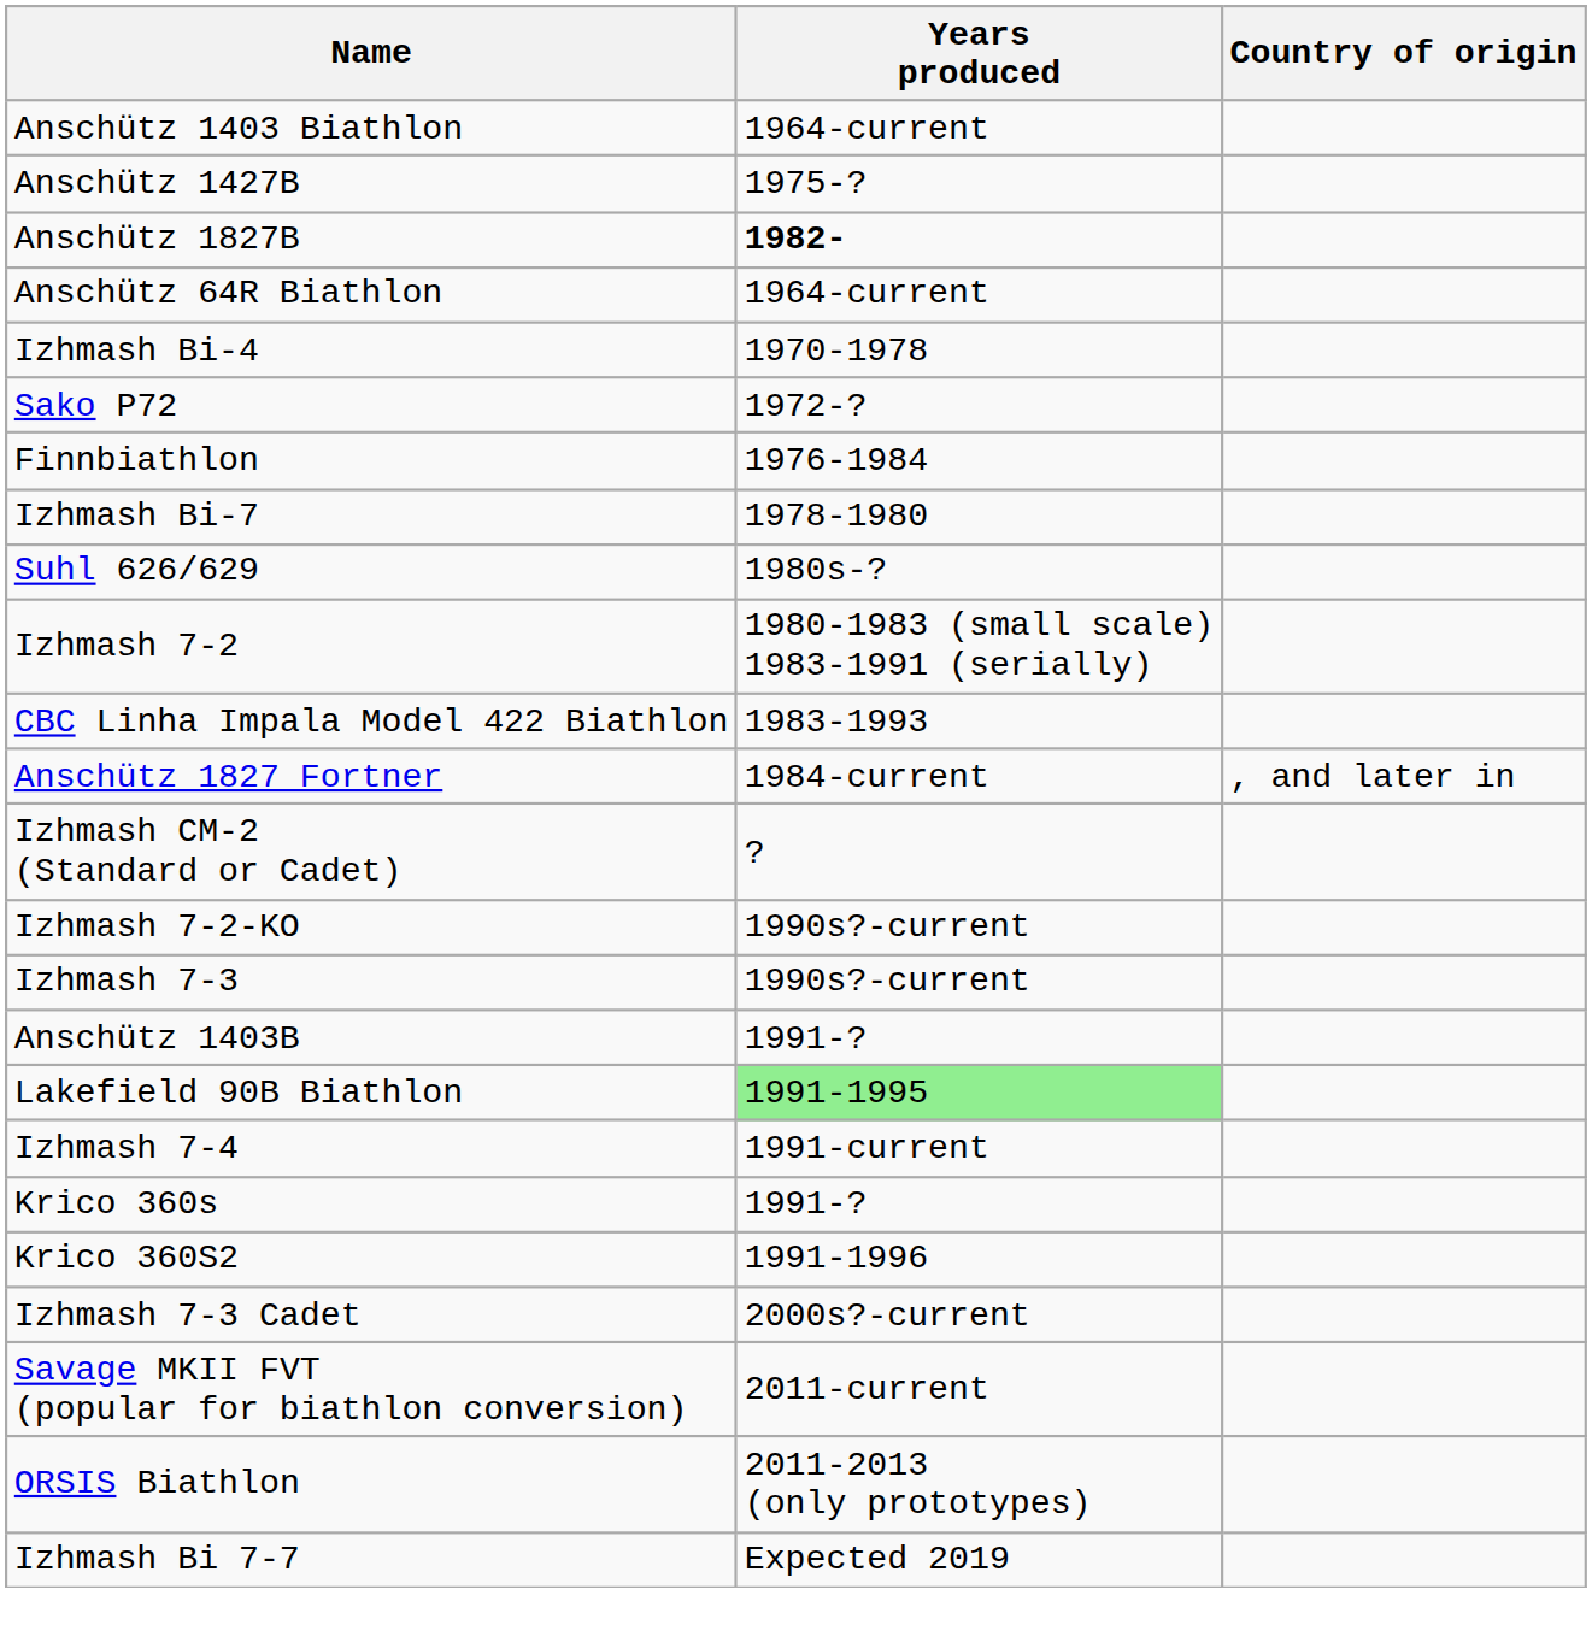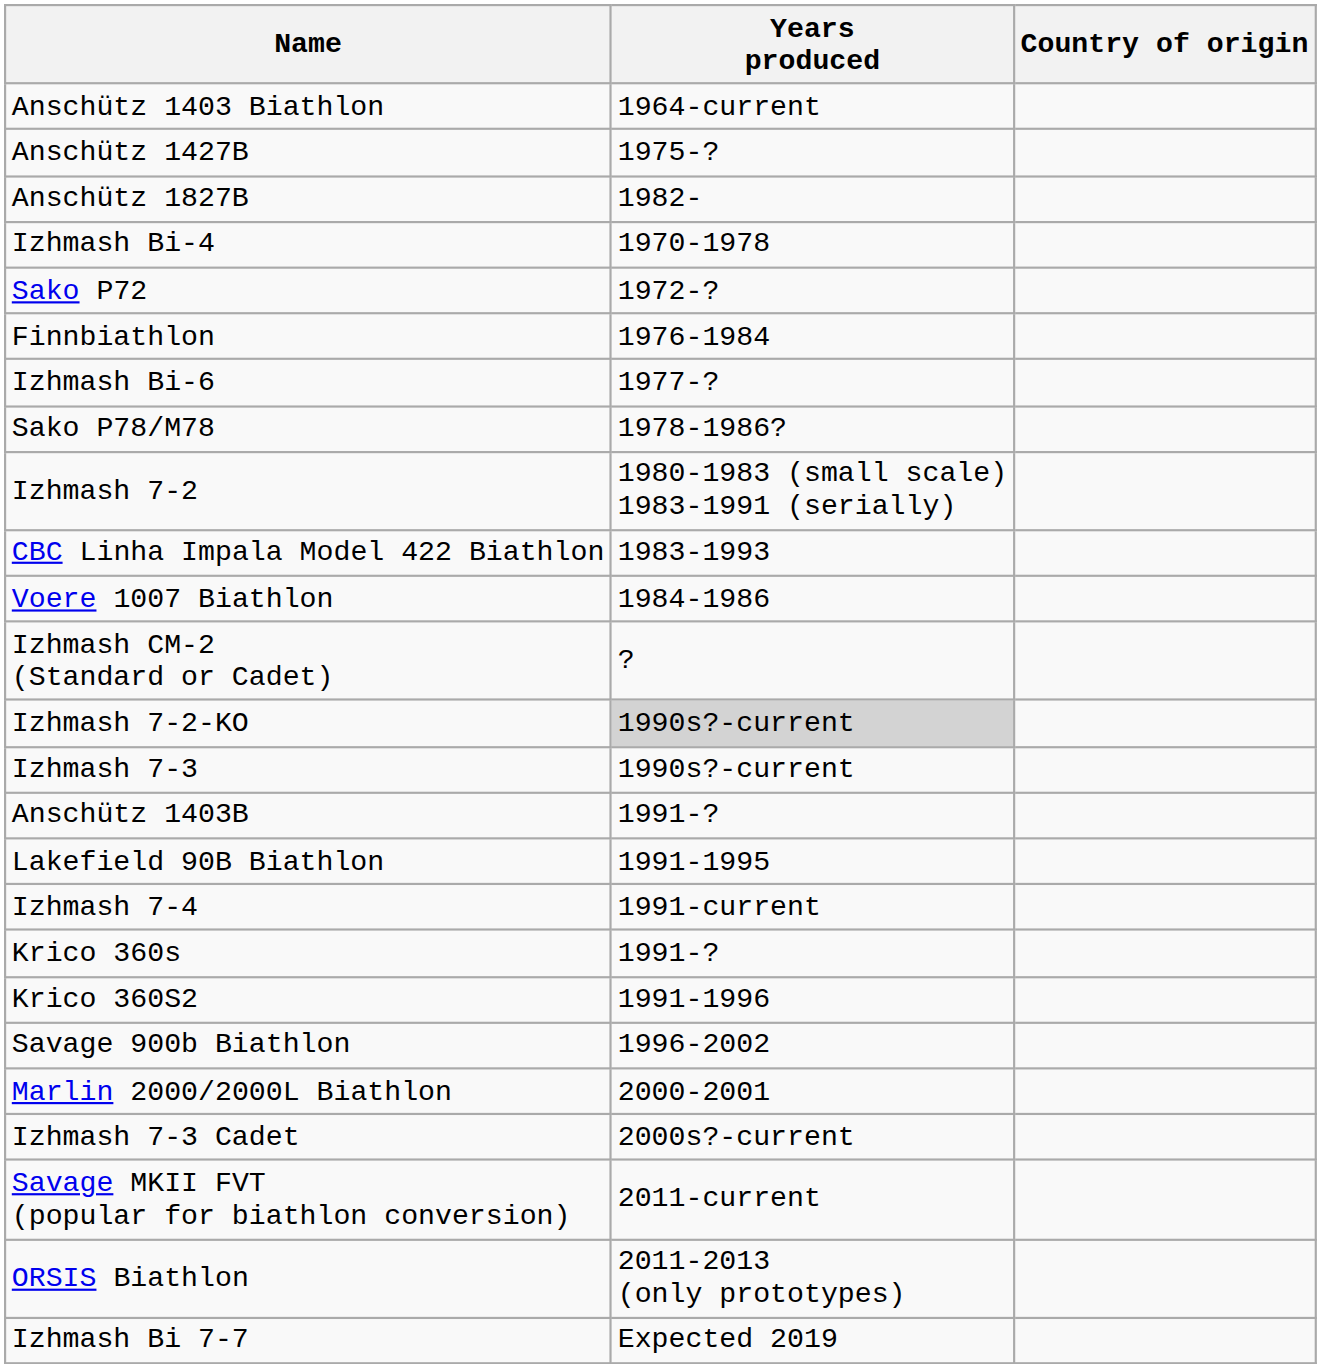Anschütz 1827B | Years produced: bold -> normal
- row: Anschütz 64R Biathlon | 1964-current
+ row: Izhmash Bi-6 | 1977-?
+ row: Sako P78/M78 | 1978-1986?
- row: Izhmash Bi-7 | 1978-1980
- row: Suhl 626/629 | 1980s-?
- row: Anschütz 1827 Fortner | 1984-current | , and later in
+ row: Voere 1007 Biathlon | 1984-1986
Izhmash 7-2-KO | Years produced: no background -> lightgrey background
Lakefield 90B Biathlon | Years produced: lightgreen background -> no background
+ row: Savage 900b Biathlon | 1996-2002
+ row: Marlin 2000/2000L Biathlon | 2000-2001
